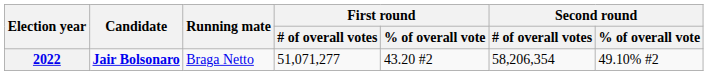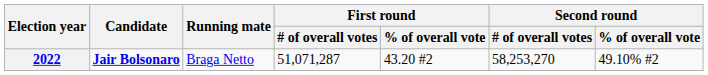2022 | First round / # of overall votes: 51,071,277 -> 51,071,287
2022 | Second round / # of overall votes: 58,206,354 -> 58,253,270
